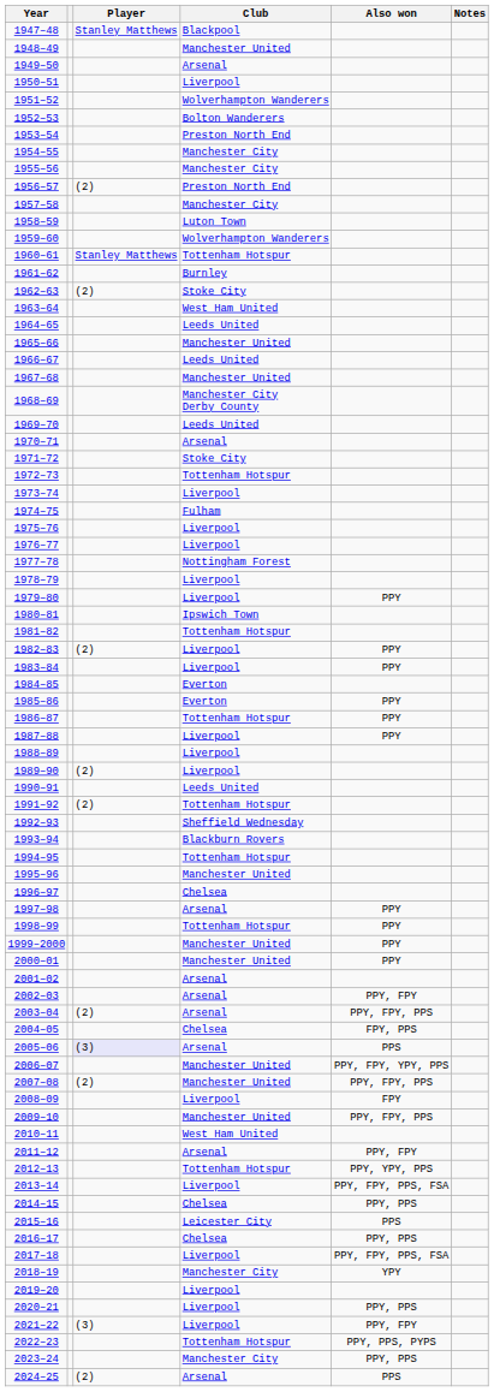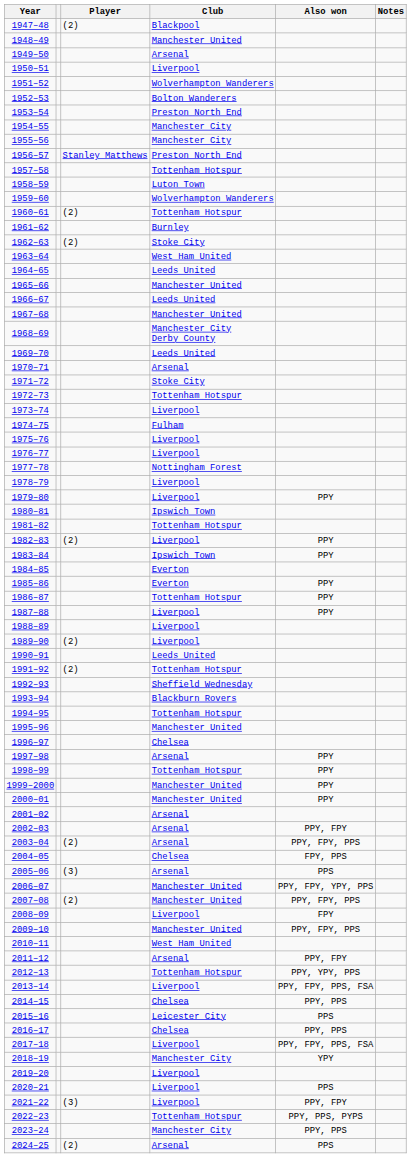1947–48 | Player: Stanley Matthews -> (2)
1956–57 | Player: (2) -> Stanley Matthews
1957–58 | Club: Manchester City -> Tottenham Hotspur
1960–61 | Player: Stanley Matthews -> (2)
1983–84 | Club: Liverpool -> Ipswich Town
2005–06 | Player: lavender background -> no background
2020–21 | Also won: PPY, PPS -> PPS
